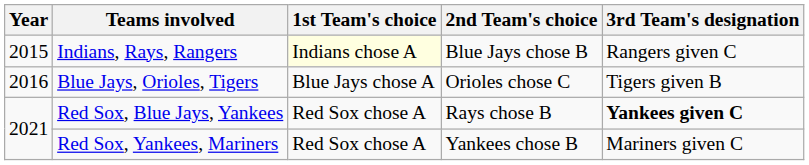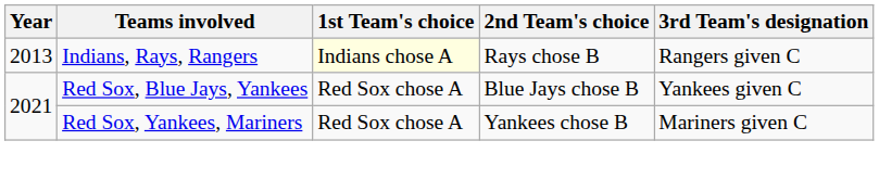Indians, Rays, Rangers | Year: 2015 -> 2013
Indians, Rays, Rangers | 2nd Team's choice: Blue Jays chose B -> Rays chose B
- row: 2016 | Blue Jays, Orioles, Tigers | Blue Jays chose A | Orioles chose C | Tigers given B
Red Sox, Blue Jays, Yankees | 2nd Team's choice: Rays chose B -> Blue Jays chose B
Red Sox, Blue Jays, Yankees | 3rd Team's designation: bold -> normal
